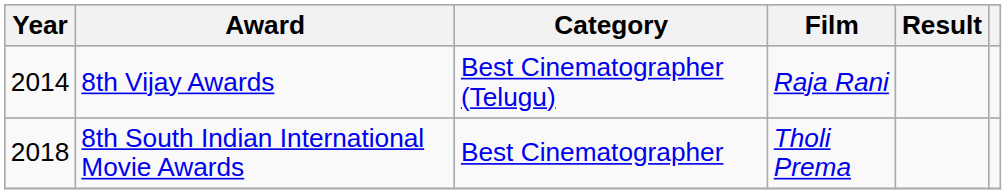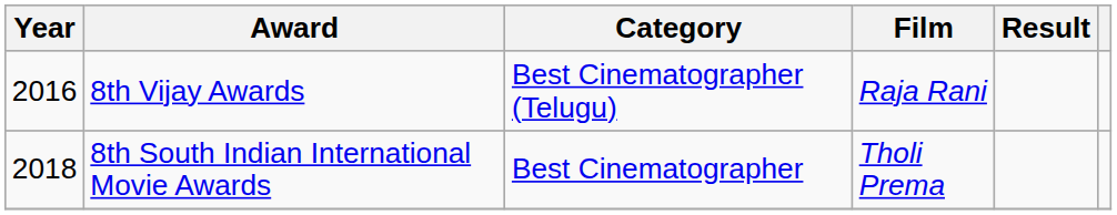8th Vijay Awards | Year: 2014 -> 2016
